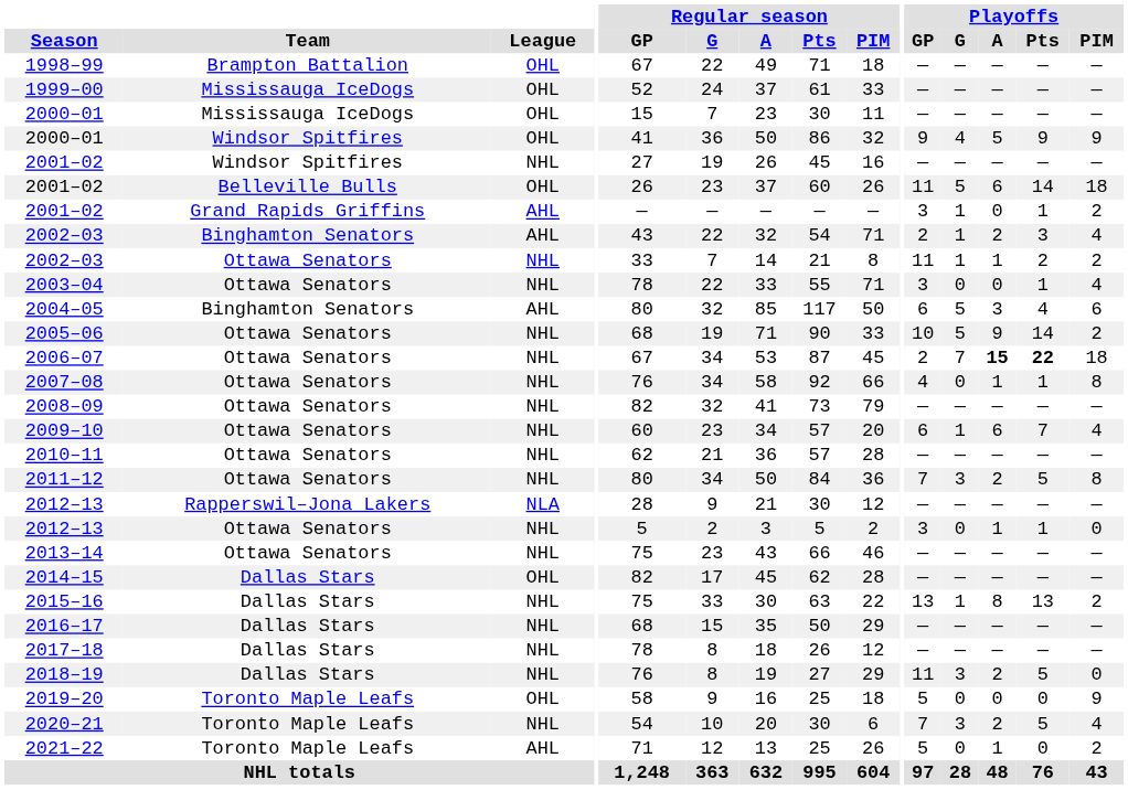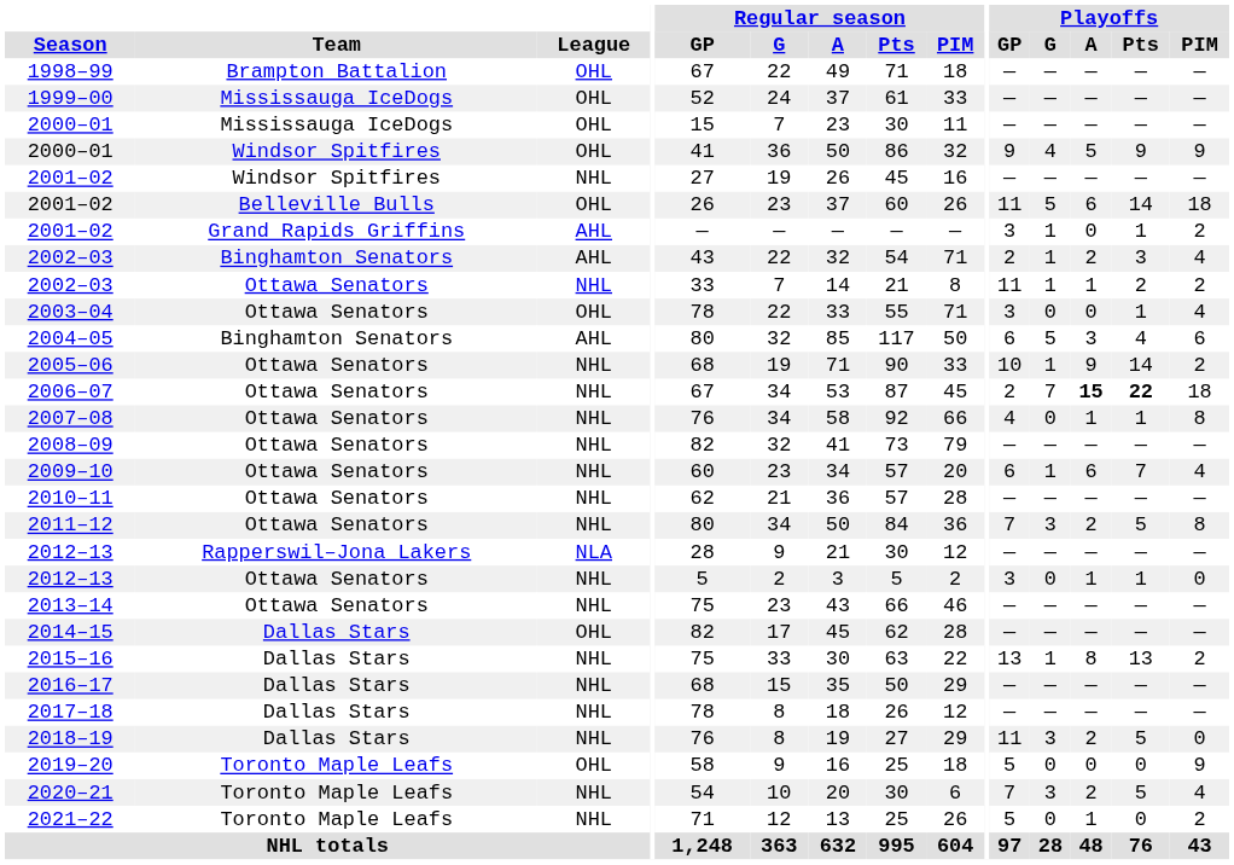2003–04 | League: NHL -> OHL
2005–06 | Playoffs / G: 5 -> 1
2021–22 | League: AHL -> NHL
